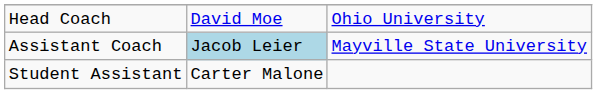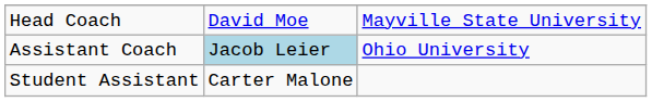Head Coach | column 3: Ohio University -> Mayville State University
Assistant Coach | column 3: Mayville State University -> Ohio University
